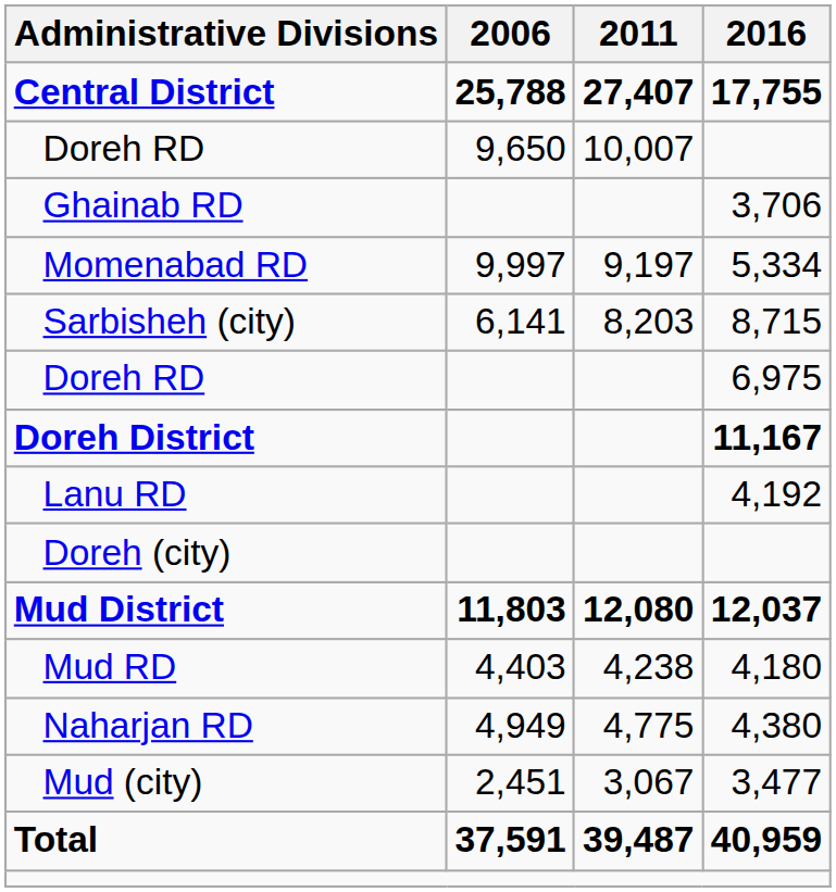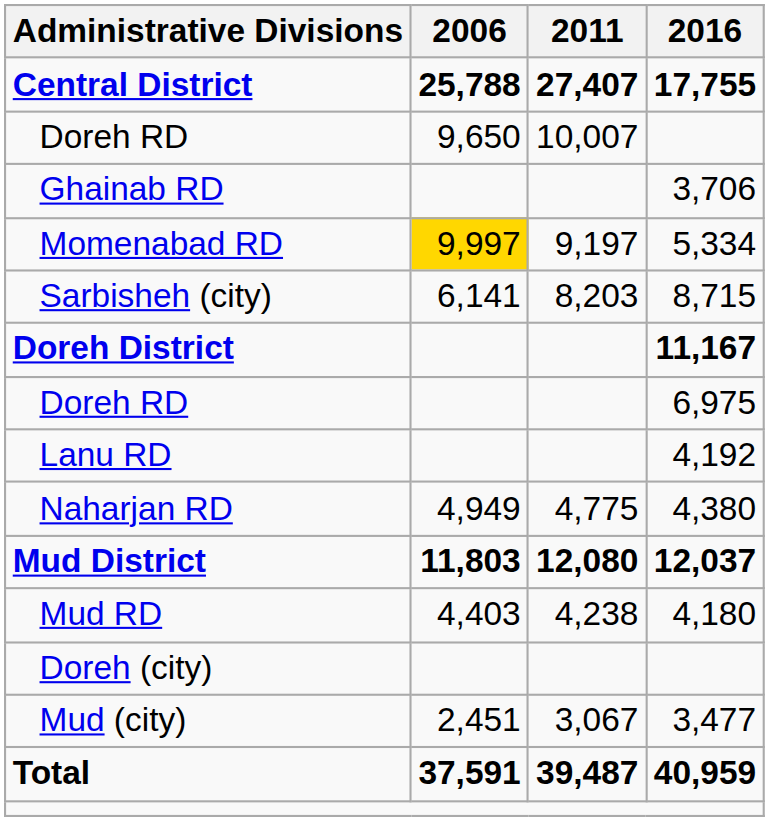Momenabad RD | 2006: no background -> gold background
rows swapped: Doreh District <-> Doreh RD / 6,975
rows swapped: Doreh (city) <-> Naharjan RD
